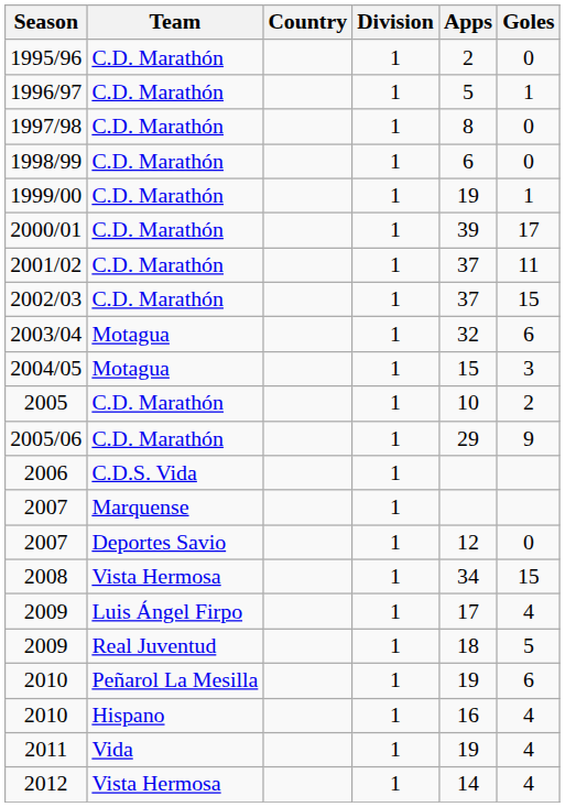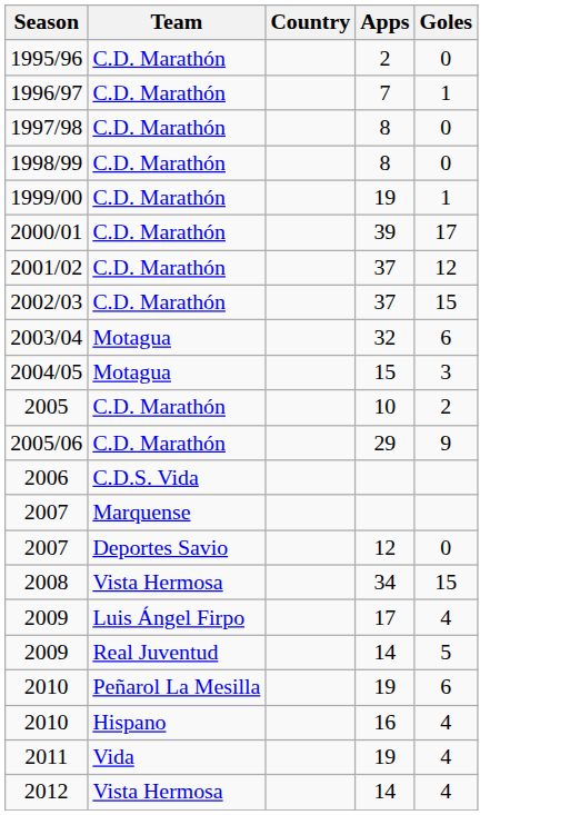- column: Division | 1 | 1 | 1 | 1 | 1 | 1 | 1 | 1 | 1 | 1 | 1 | 1 | 1 | 1 | 1 | 1 | 1 | 1 | 1 | 1 | 1 | 1
1996/97 | Apps: 5 -> 7
1998/99 | Apps: 6 -> 8
2001/02 | Goles: 11 -> 12
2009 / Real Juventud | Apps: 18 -> 14
